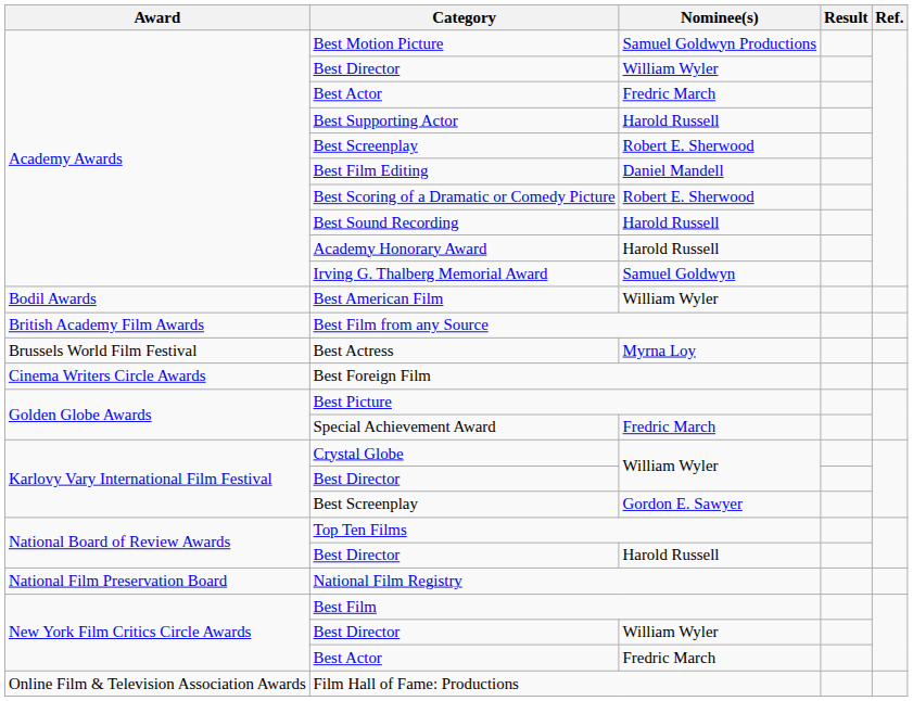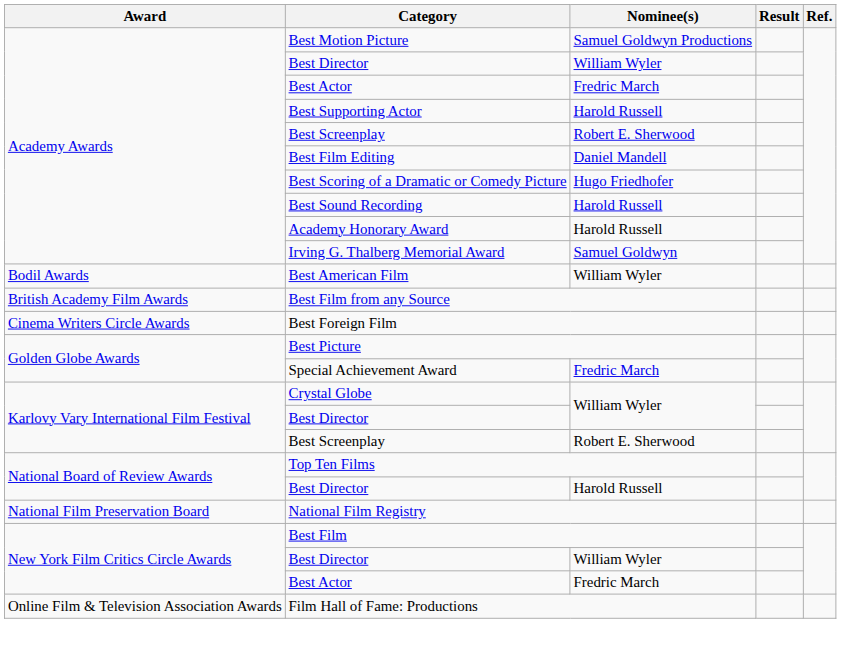Best Scoring of a Dramatic or Comedy Picture | Nominee(s): Robert E. Sherwood -> Hugo Friedhofer
- row: Brussels World Film Festival | Best Actress | Myrna Loy
Karlovy Vary International Film Festival / Best Screenplay | Nominee(s): Gordon E. Sawyer -> Robert E. Sherwood
